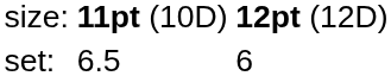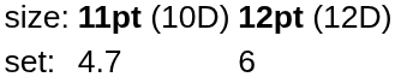set: | column 2: 6.5 -> 4.7
